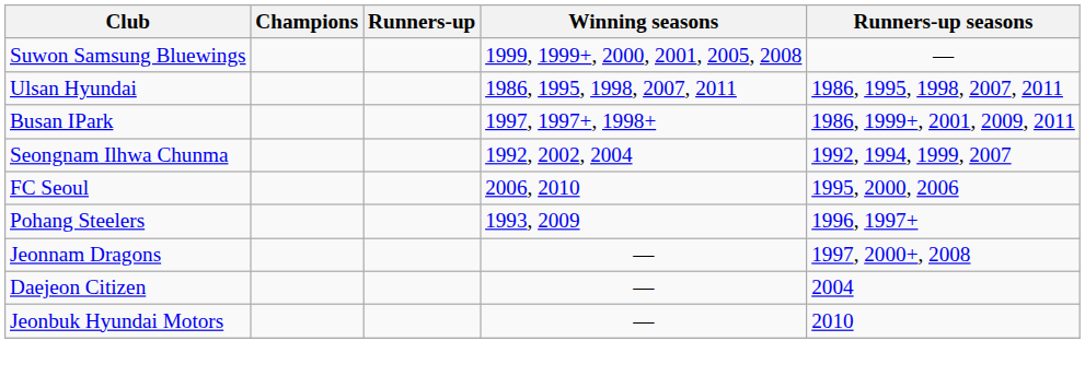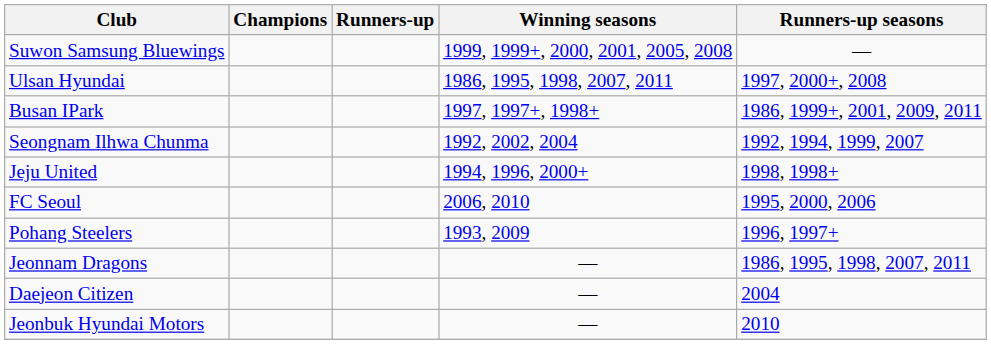Ulsan Hyundai | Runners-up seasons: 1986, 1995, 1998, 2007, 2011 -> 1997, 2000+, 2008
+ row: Jeju United | 1994, 1996, 2000+ | 1998, 1998+
Jeonnam Dragons | Runners-up seasons: 1997, 2000+, 2008 -> 1986, 1995, 1998, 2007, 2011
